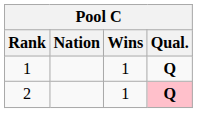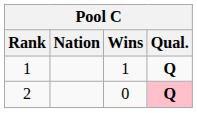2 | Wins: 1 -> 0
